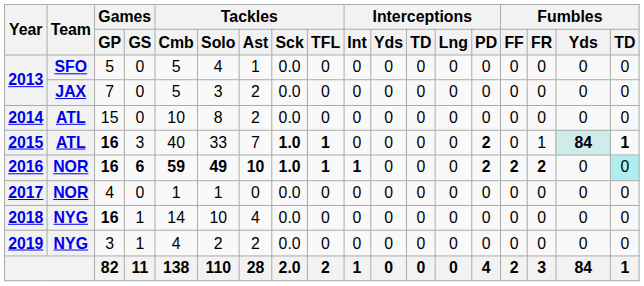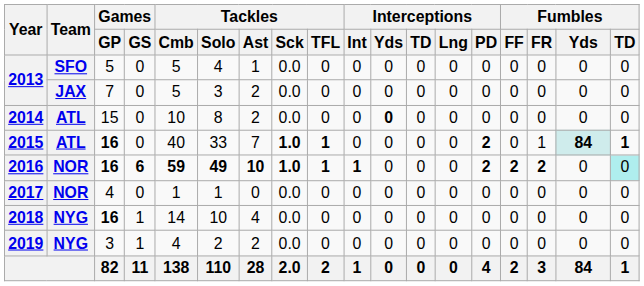2014 | Interceptions / Yds: normal -> bold
2015 | Games / GS: 3 -> 0
